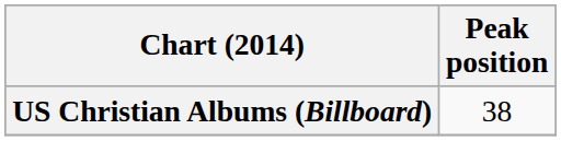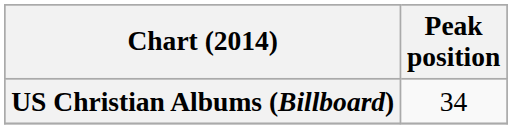US Christian Albums (Billboard) | Peak position: 38 -> 34
